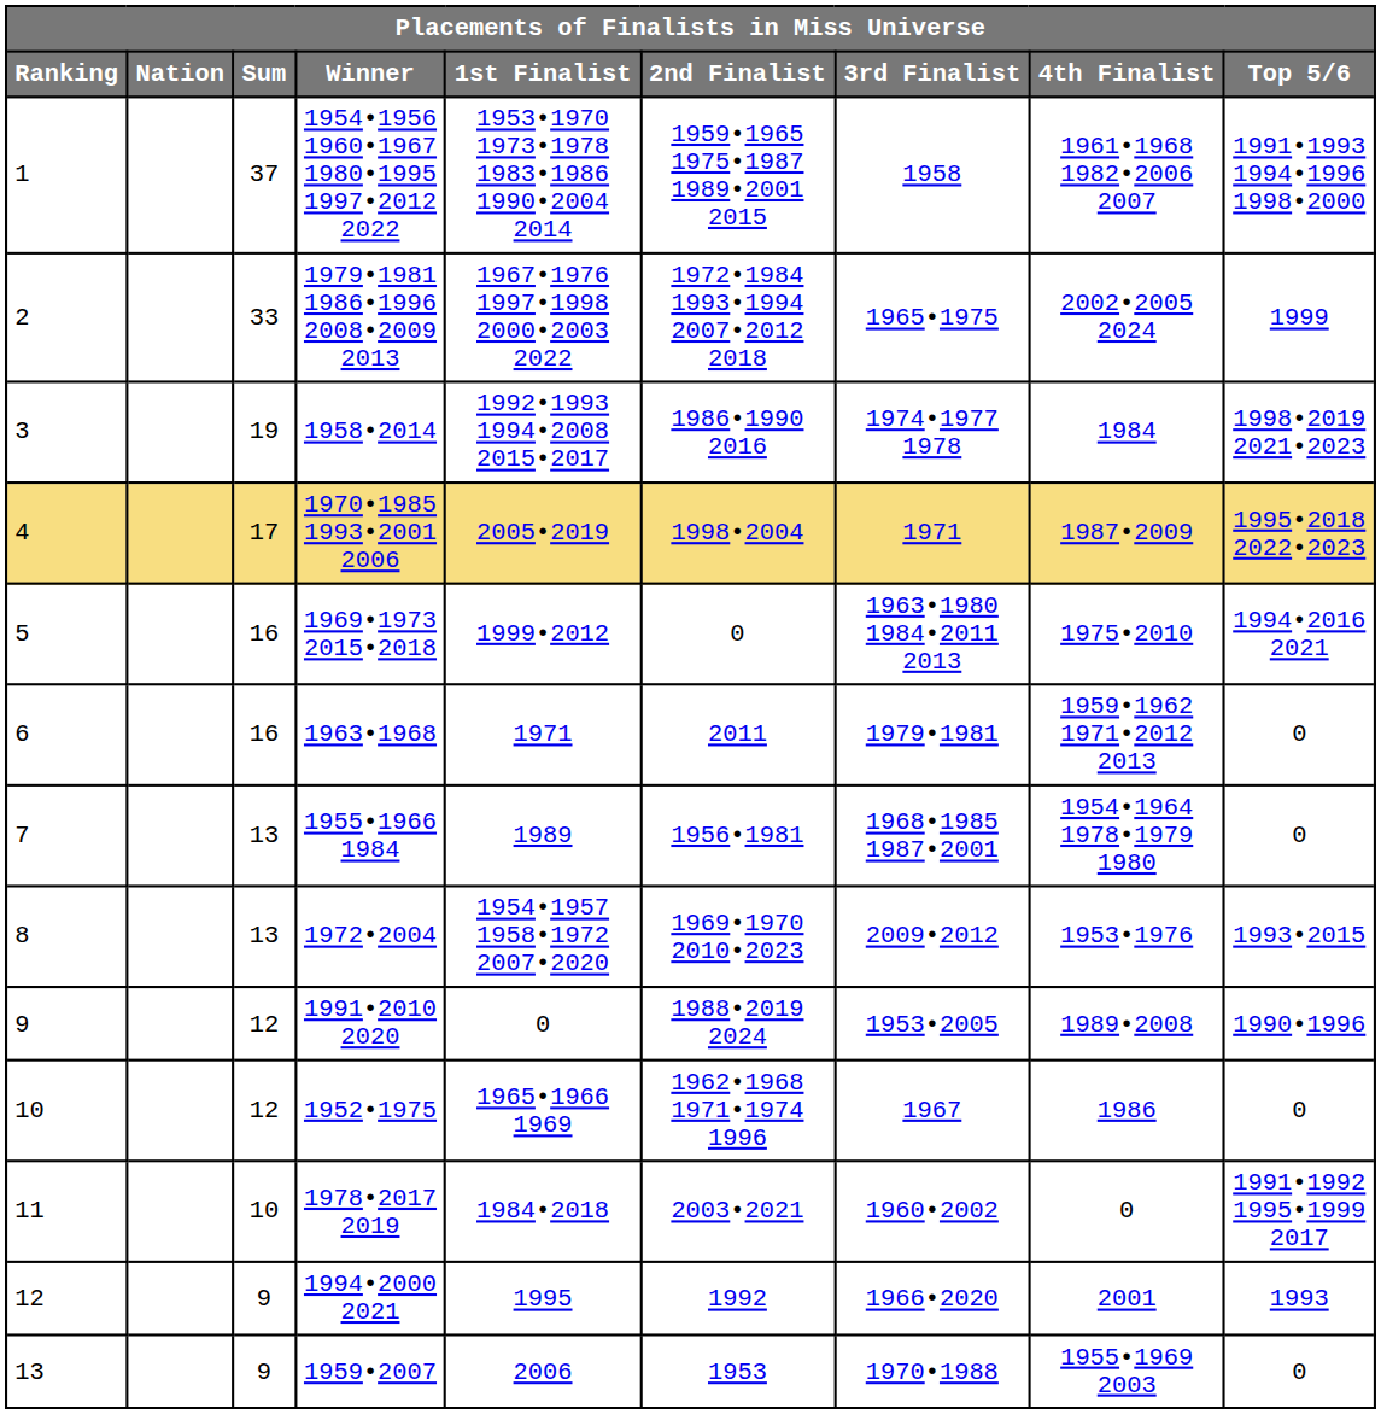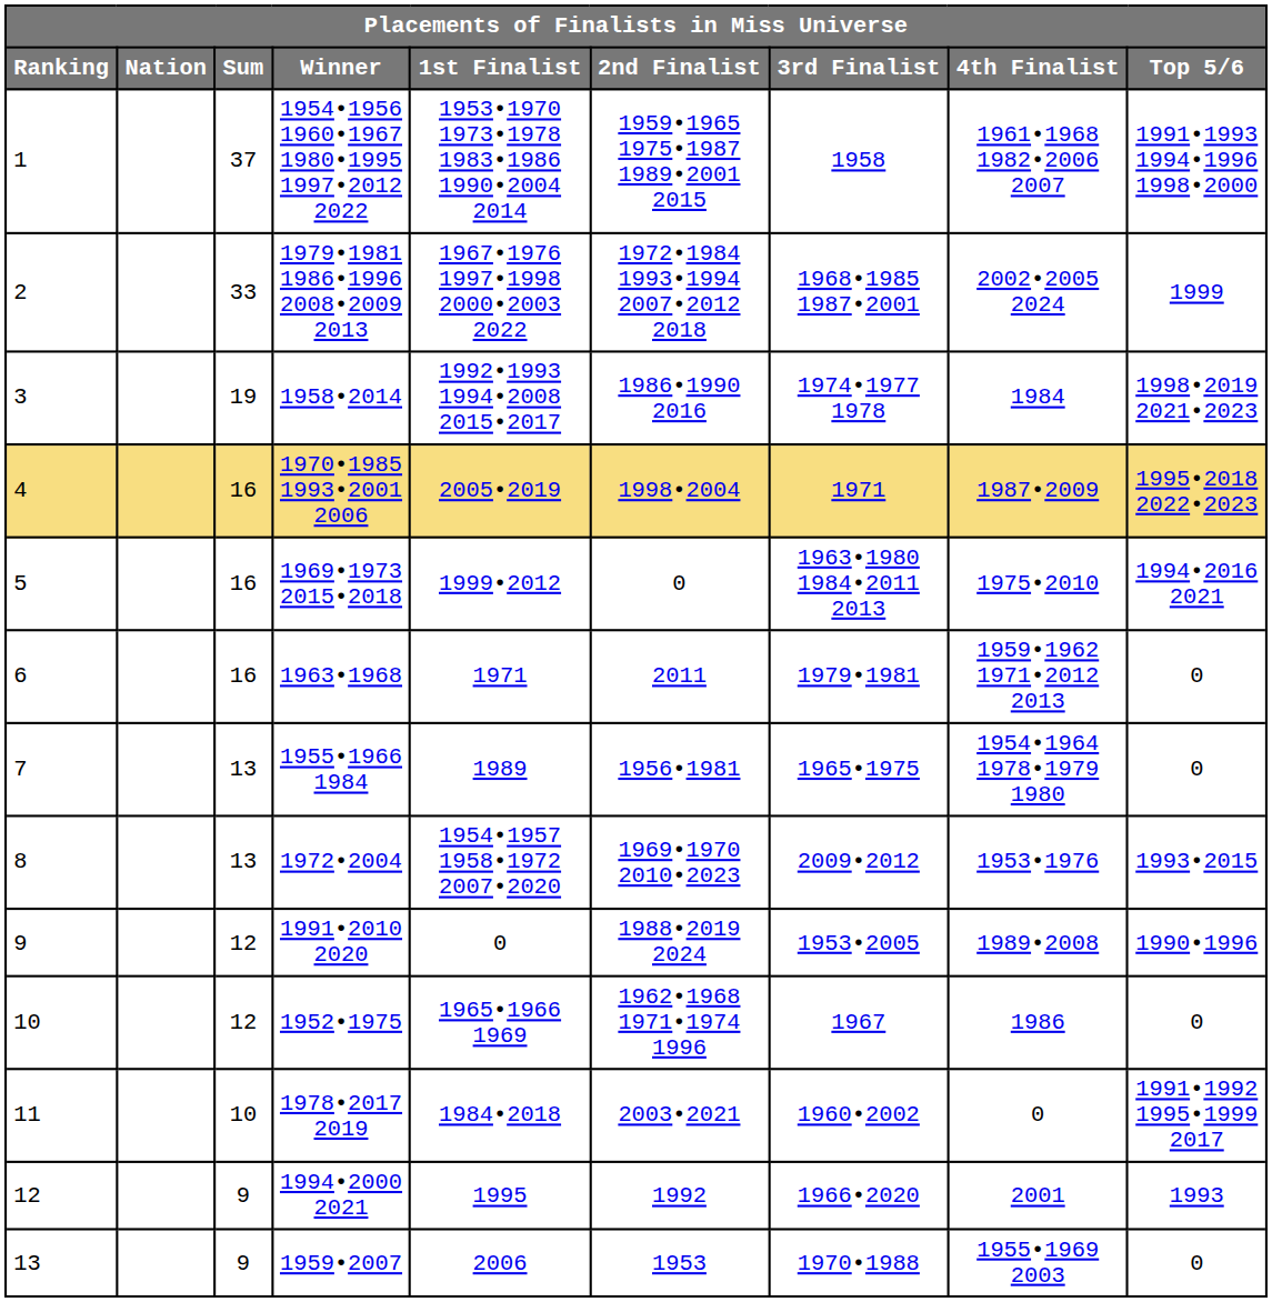2 | 3rd Finalist: 1965•1975 -> 1968•1985 1987•2001
4 | Sum: 17 -> 16
7 | 3rd Finalist: 1968•1985 1987•2001 -> 1965•1975
